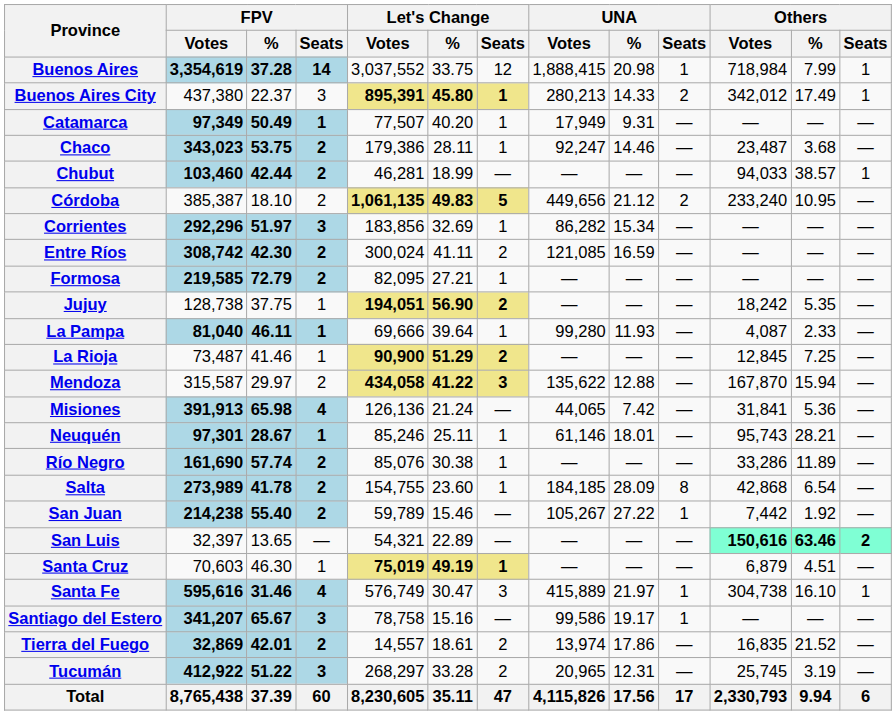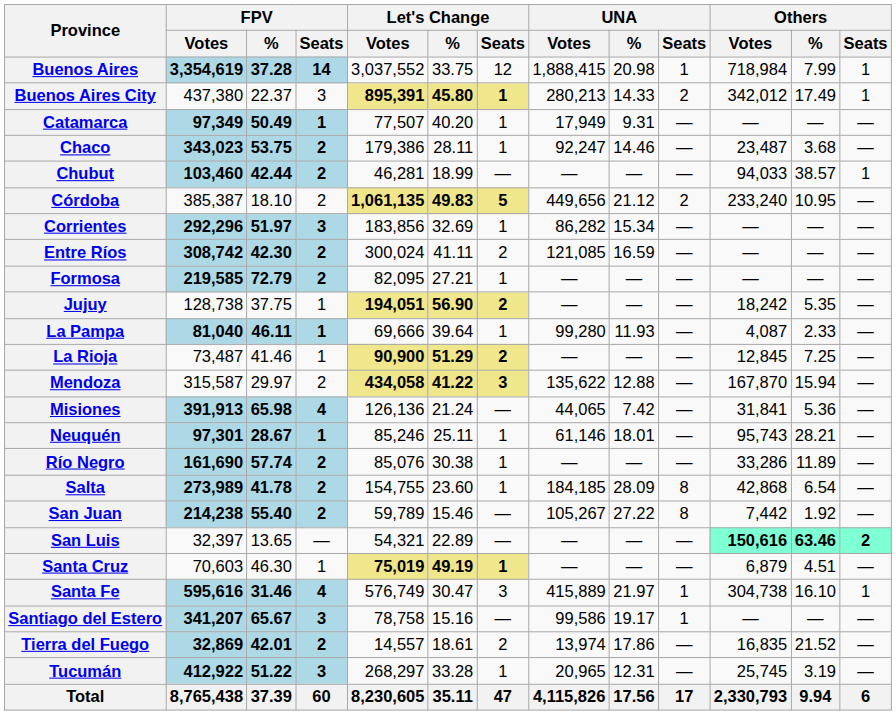San Juan | UNA / Seats: 1 -> 8
Tucumán | Let's Change / Seats: 2 -> 1
